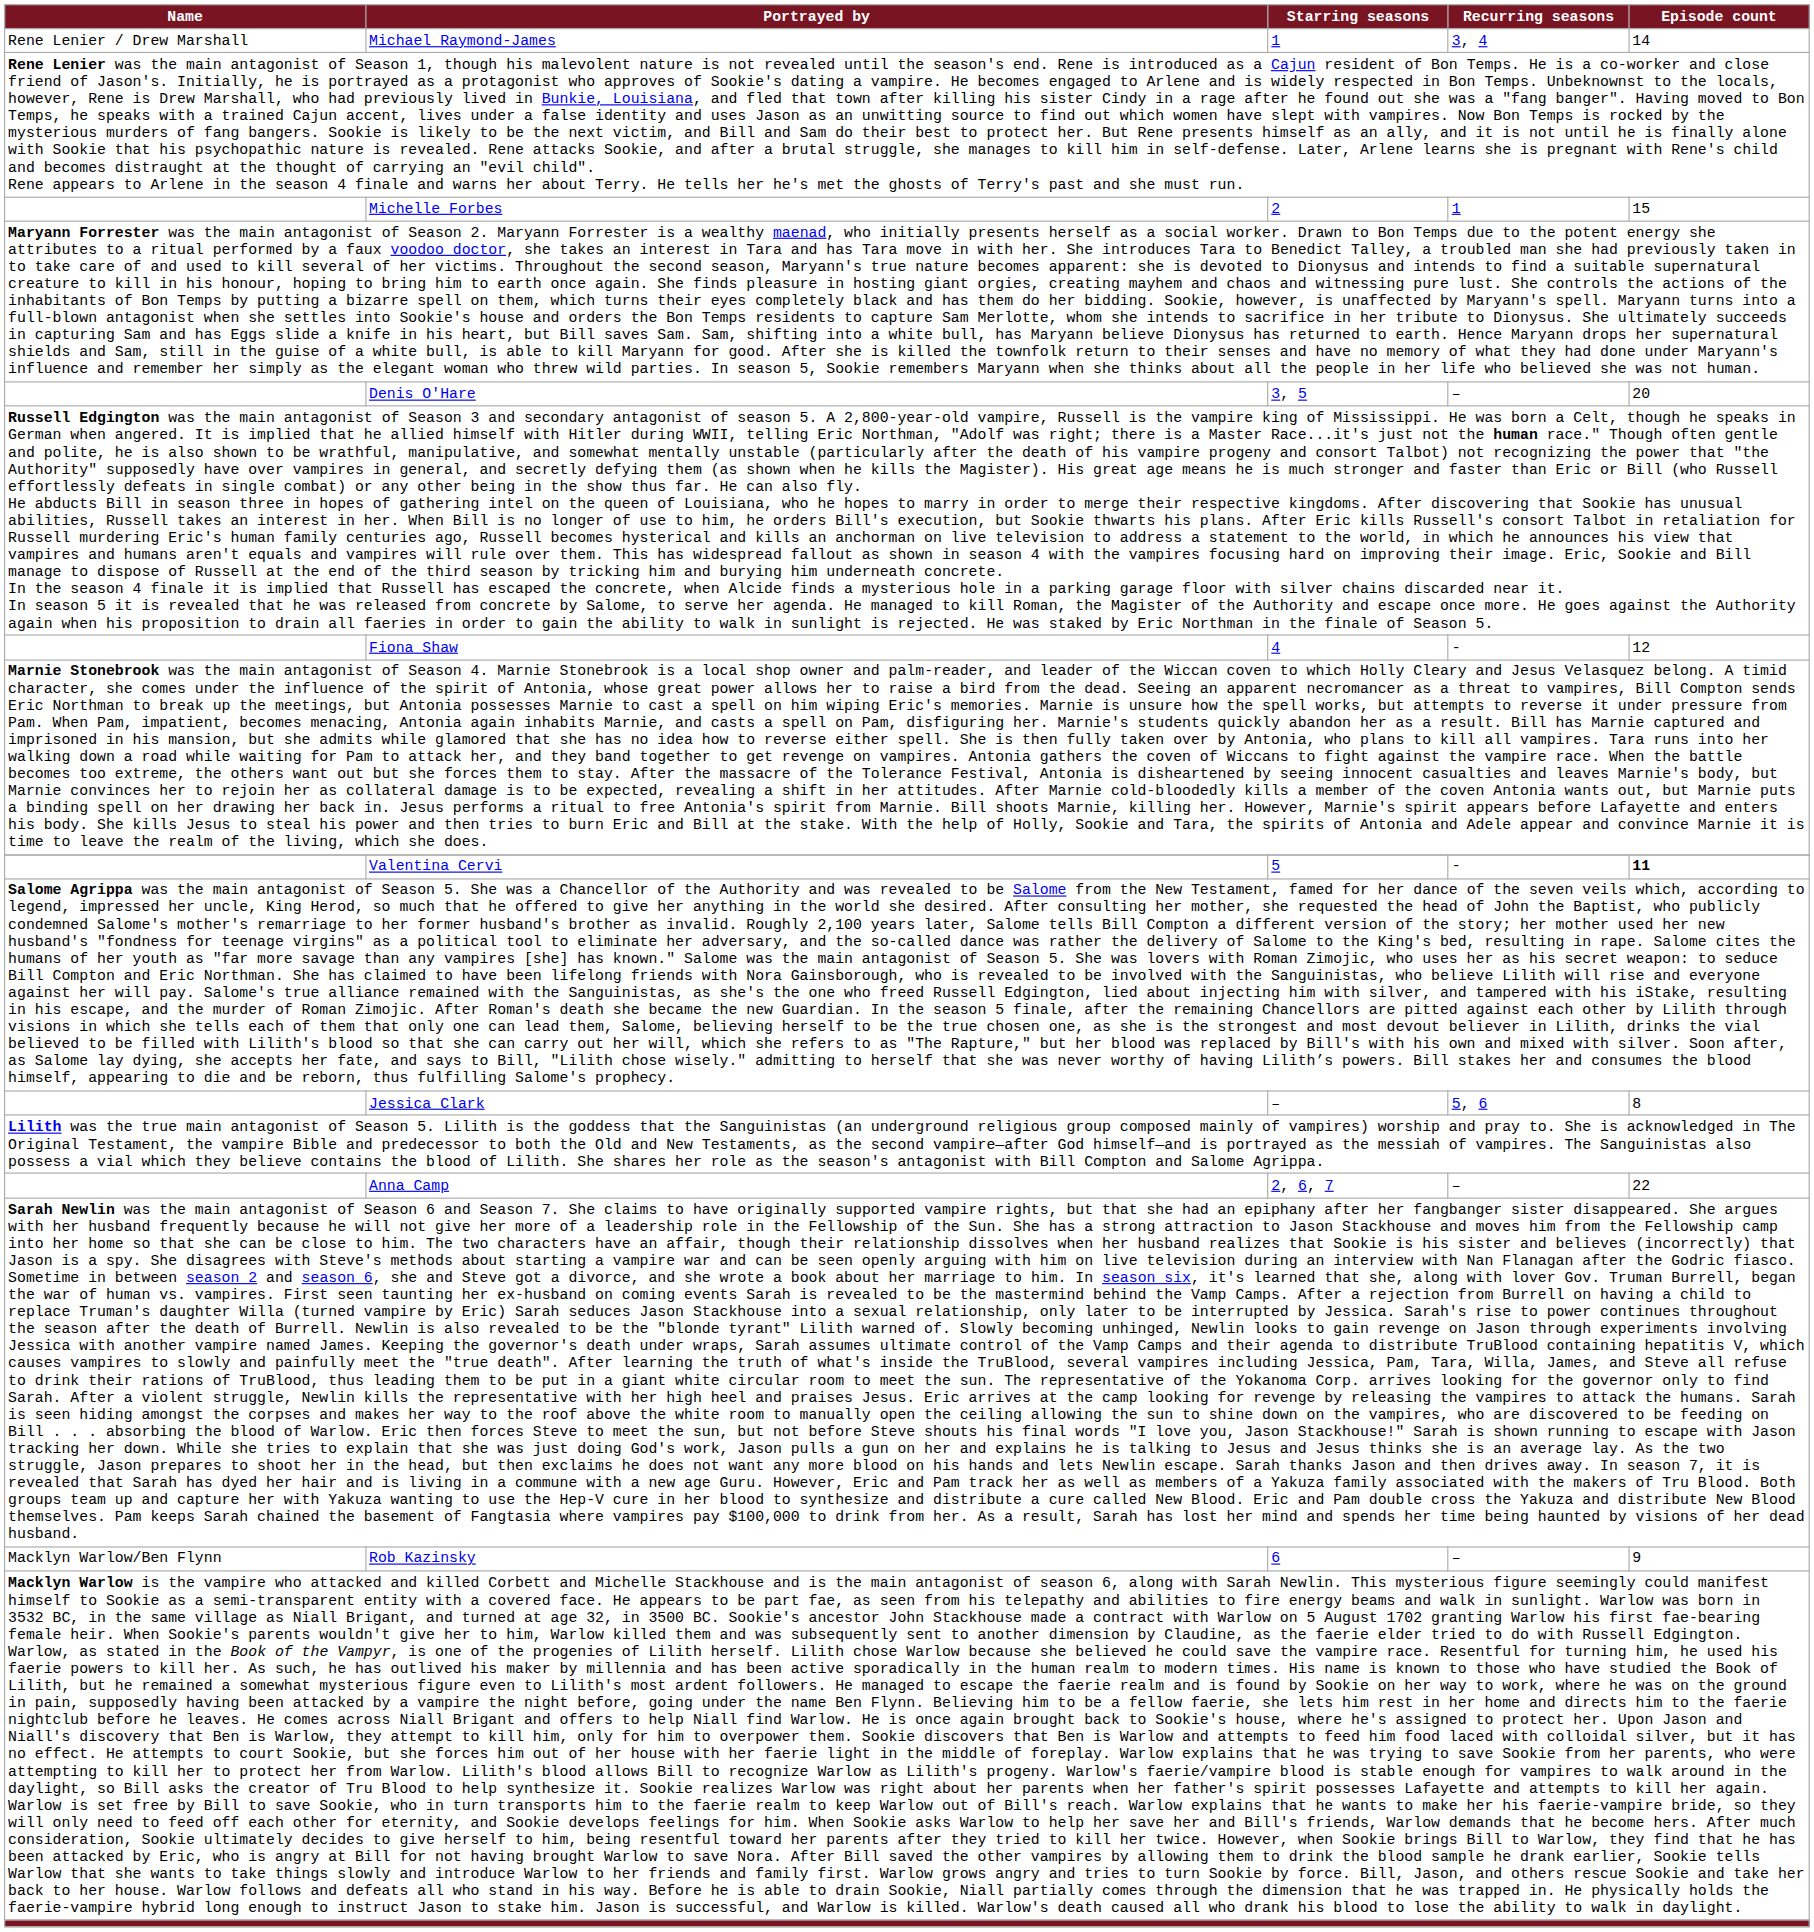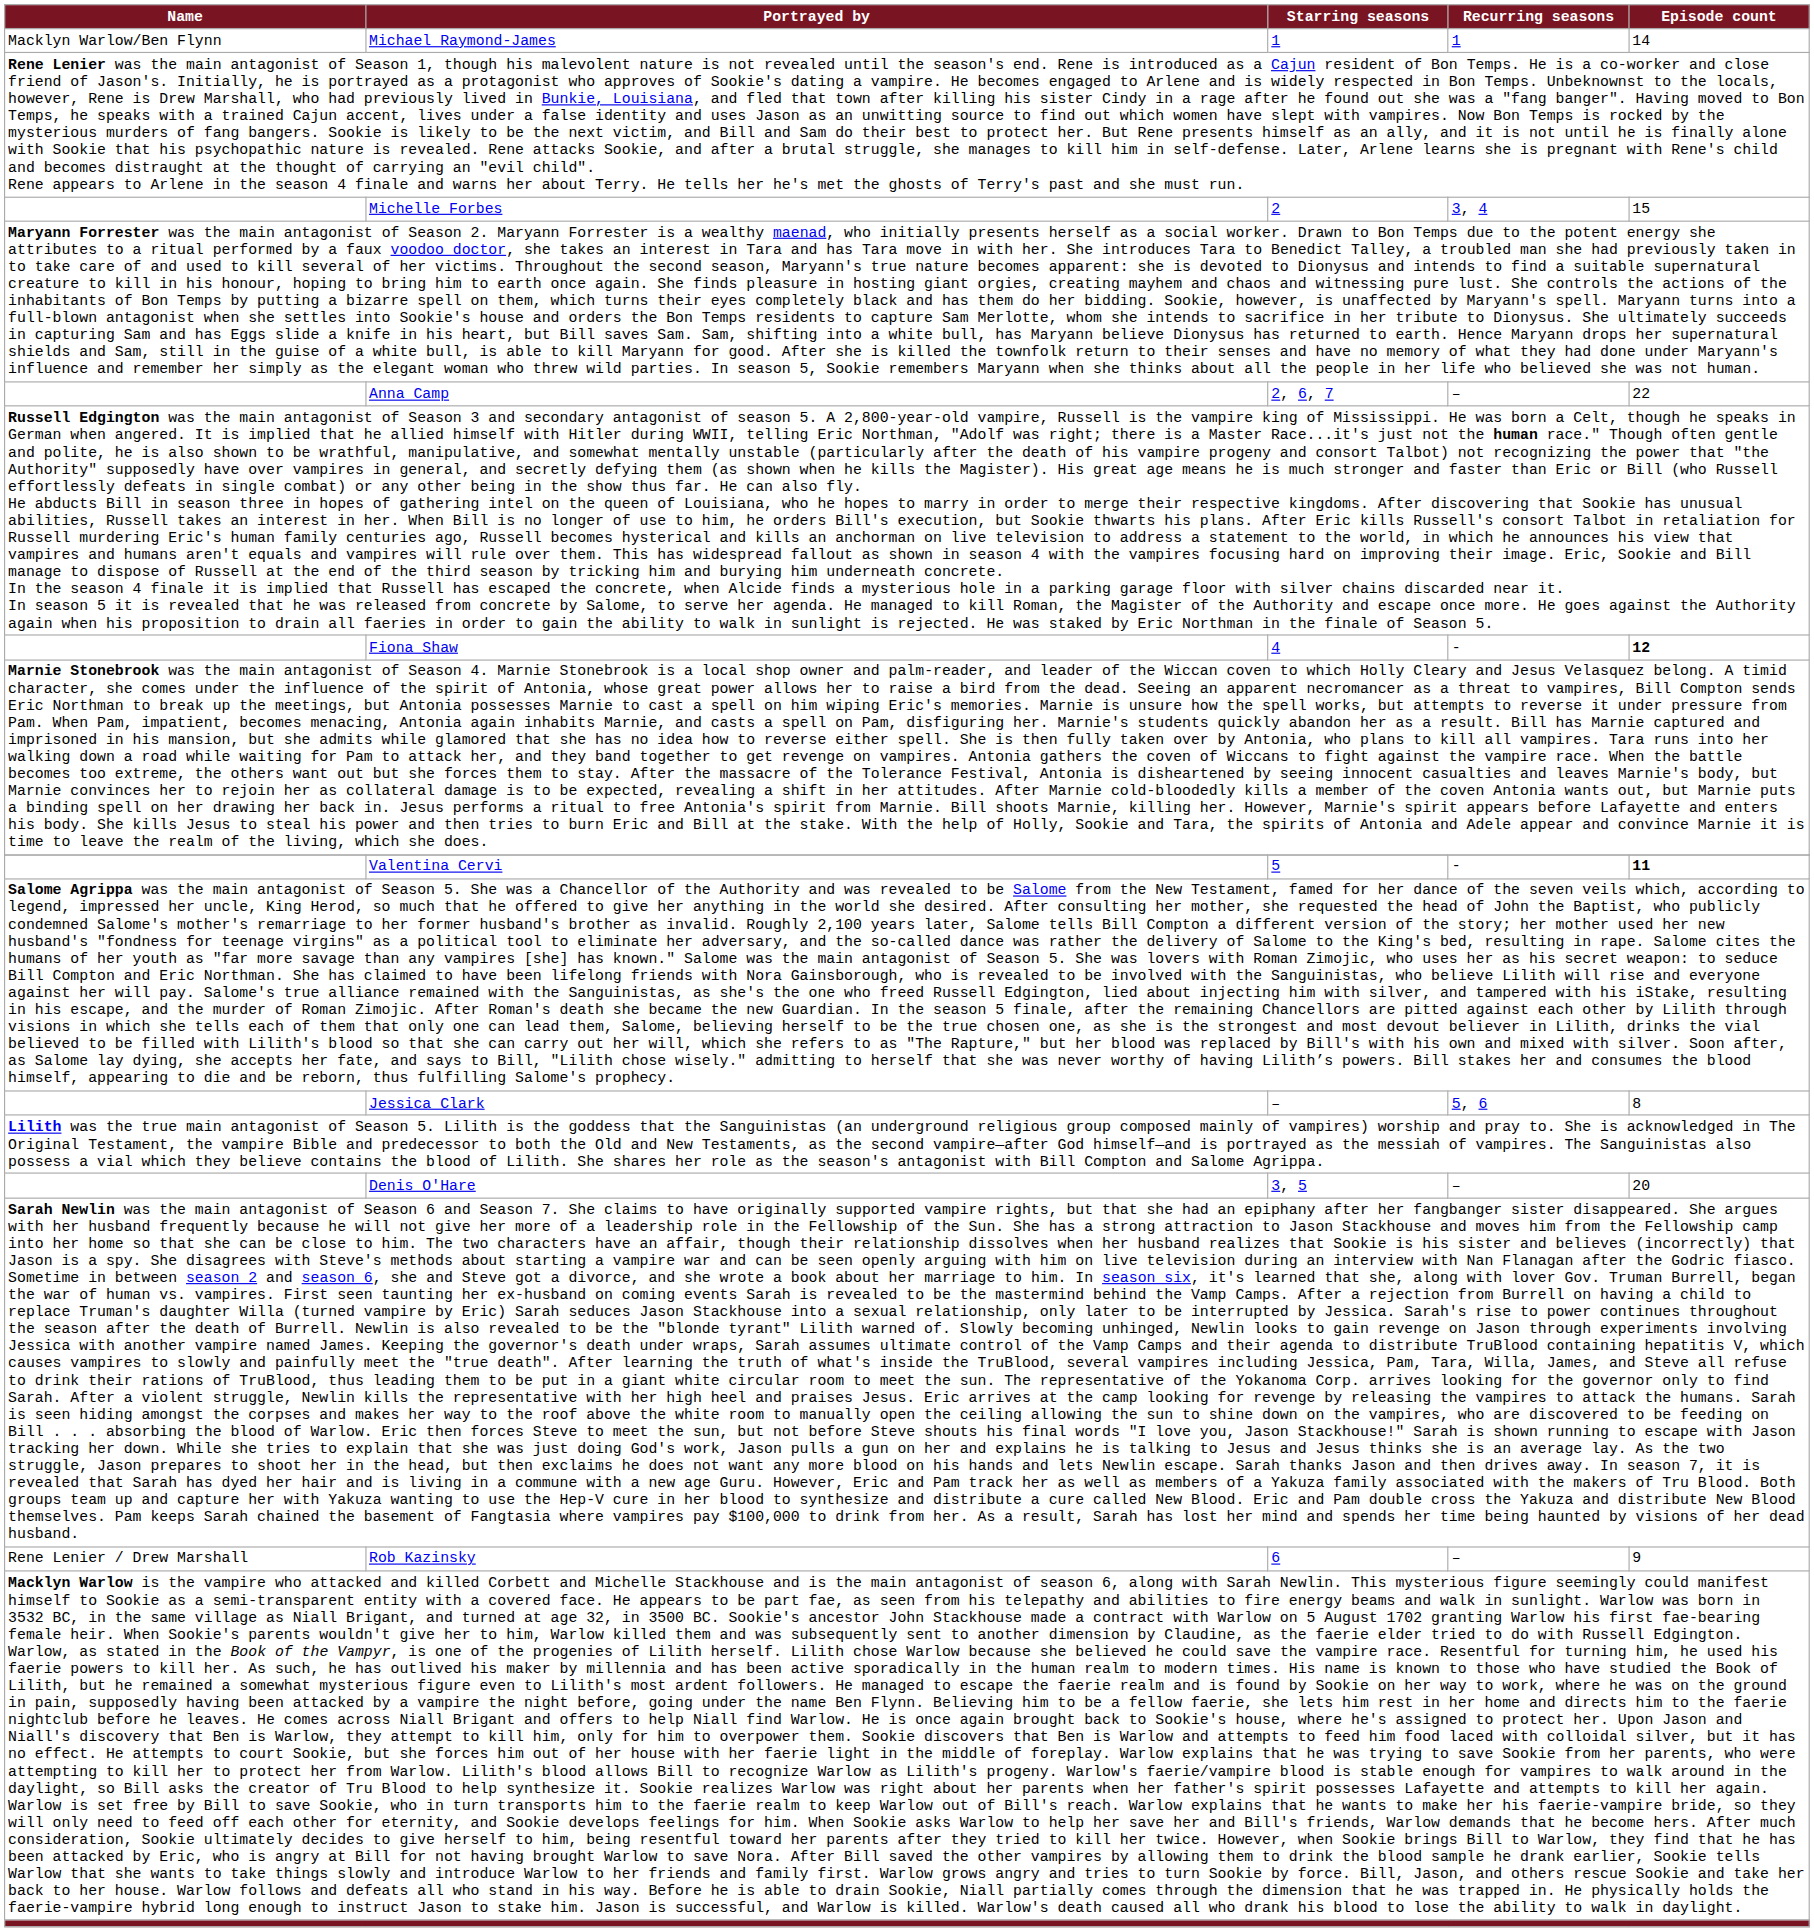Michael Raymond-James | Name: Rene Lenier / Drew Marshall -> Macklyn Warlow/Ben Flynn
Michael Raymond-James | Recurring seasons: 3, 4 -> 1
Michelle Forbes | Recurring seasons: 1 -> 3, 4
rows swapped: Denis O'Hare <-> Anna Camp
Fiona Shaw | Episode count: normal -> bold
Rob Kazinsky | Name: Macklyn Warlow/Ben Flynn -> Rene Lenier / Drew Marshall
